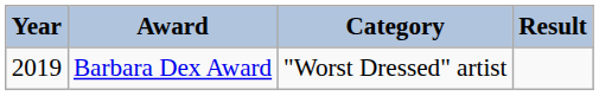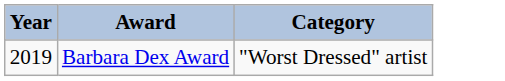- column: Result
